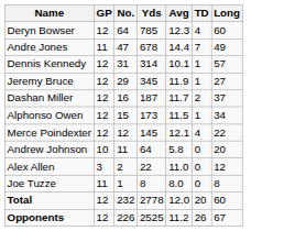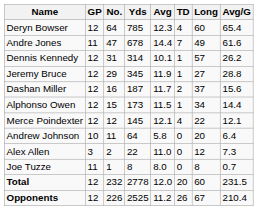+ column: Avg/G | 65.4 | 61.6 | 26.2 | 28.8 | 15.6 | 14.4 | 12.1 | 6.4 | 7.3 | 0.7 | 231.5 | 210.4
